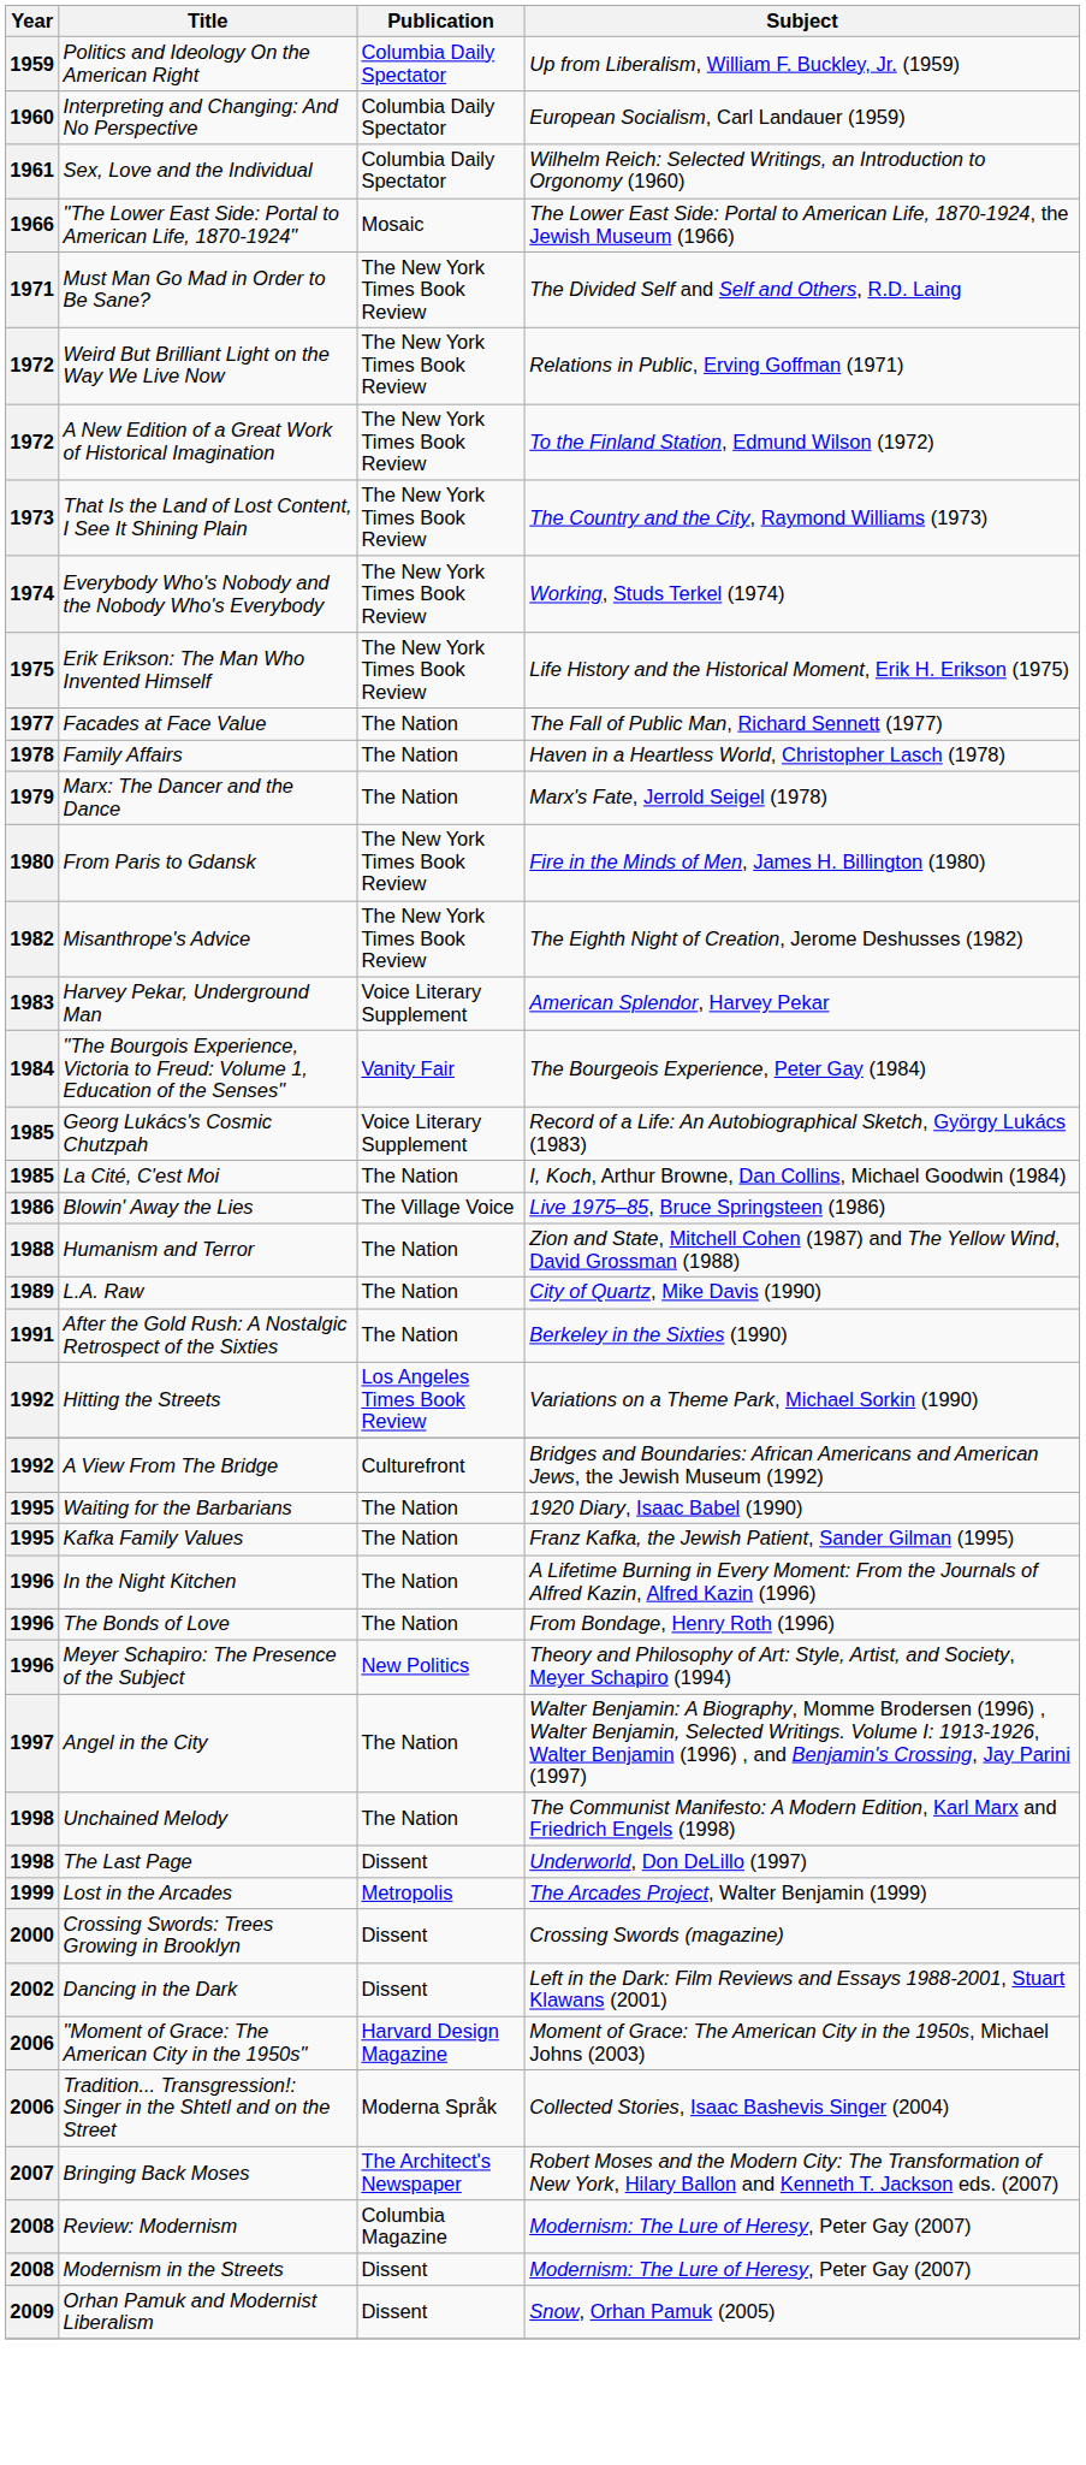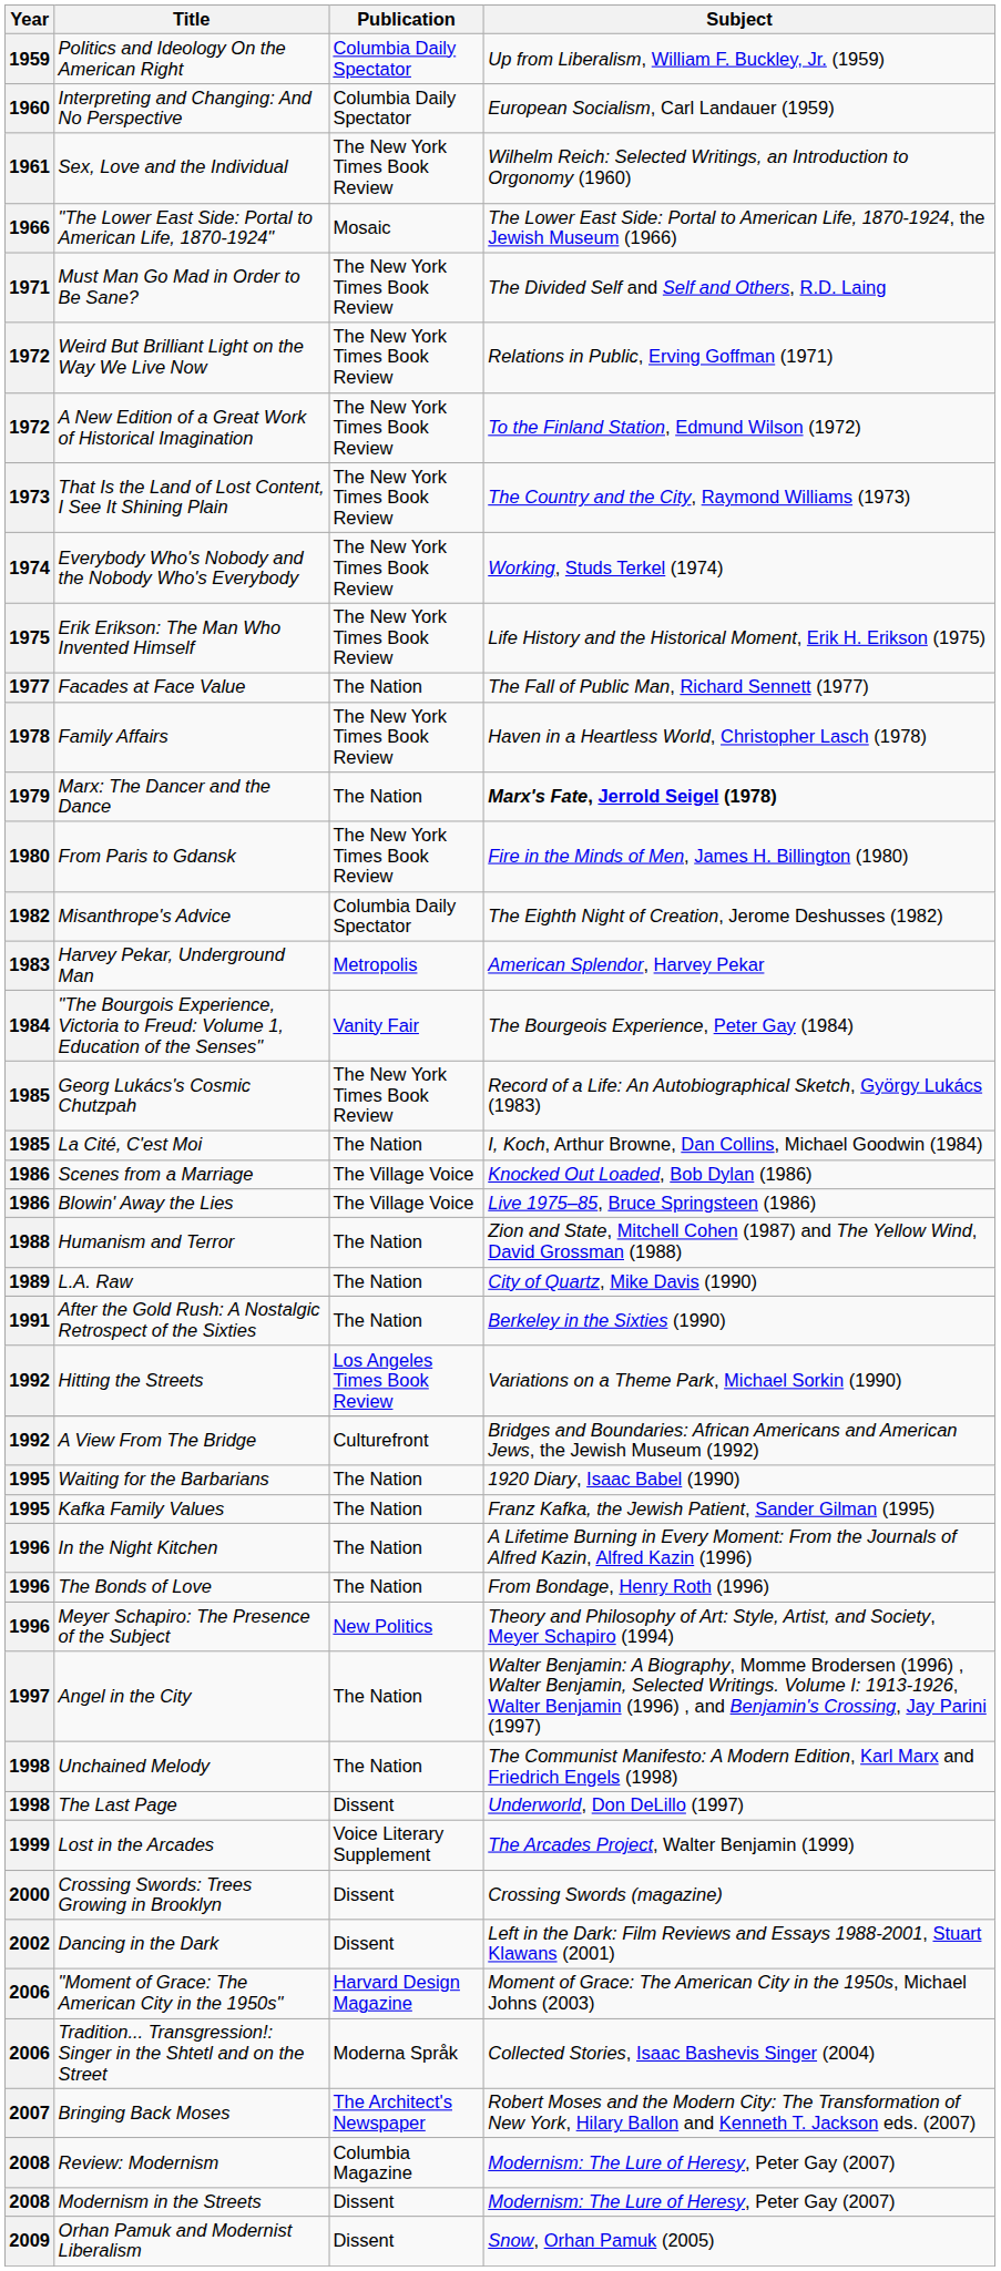Sex, Love and the Individual | Publication: Columbia Daily Spectator -> The New York Times Book Review
Family Affairs | Publication: The Nation -> The New York Times Book Review
Marx: The Dancer and the Dance | Subject: normal -> bold
Misanthrope's Advice | Publication: The New York Times Book Review -> Columbia Daily Spectator
Harvey Pekar, Underground Man | Publication: Voice Literary Supplement -> Metropolis
Georg Lukács's Cosmic Chutzpah | Publication: Voice Literary Supplement -> The New York Times Book Review
+ row: 1986 | Scenes from a Marriage | The Village Voice | Knocked Out Loaded, Bob Dylan (1986)
Lost in the Arcades | Publication: Metropolis -> Voice Literary Supplement
